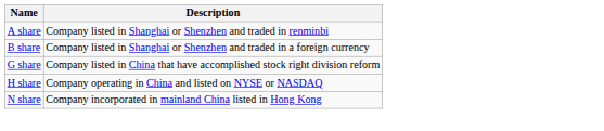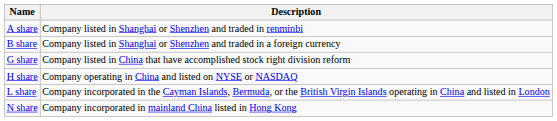+ row: L share | Company incorporated in the Cayman Islands, Bermuda, or the British Virgin Islands operating in China and listed in London
